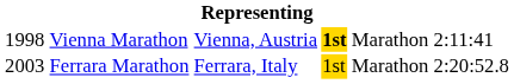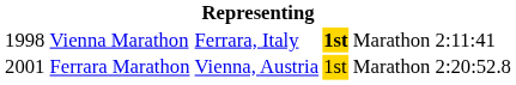Vienna Marathon | column 3: Vienna, Austria -> Ferrara, Italy
Ferrara Marathon | column 1: 2003 -> 2001
Ferrara Marathon | column 3: Ferrara, Italy -> Vienna, Austria
